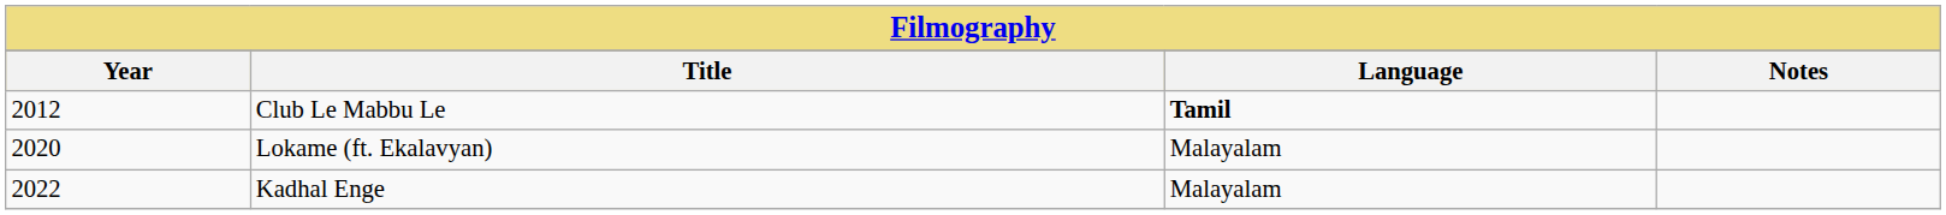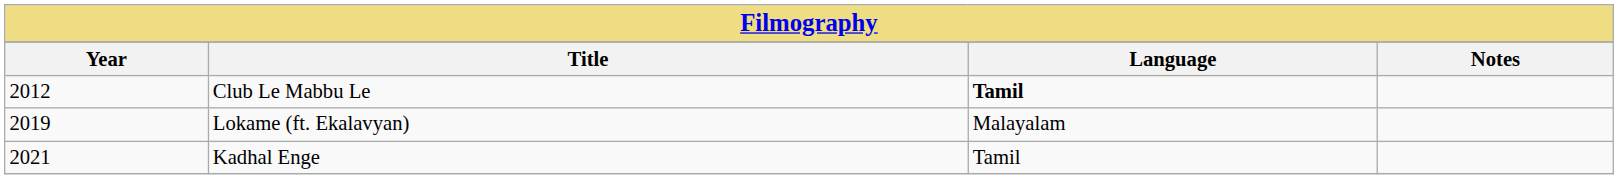Lokame (ft. Ekalavyan) | Year: 2020 -> 2019
Kadhal Enge | Year: 2022 -> 2021
Kadhal Enge | Language: Malayalam -> Tamil
